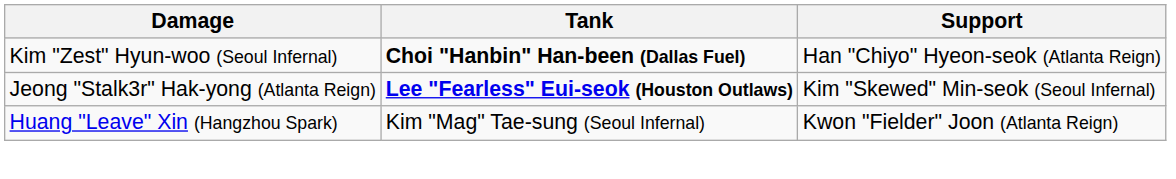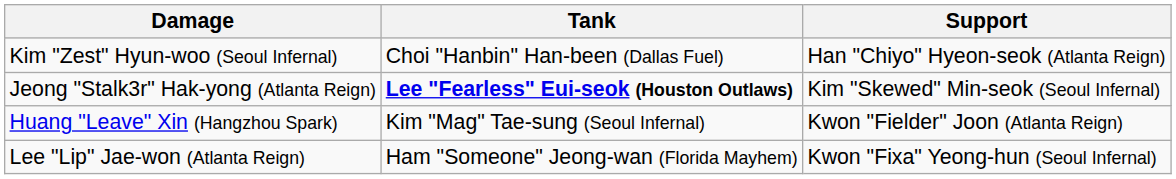Kim "Zest" Hyun-woo (Seoul Infernal) | Tank: bold -> normal
+ row: Lee "Lip" Jae-won (Atlanta Reign) | Ham "Someone" Jeong-wan (Florida Mayhem) | Kwon "Fixa" Yeong-hun (Seoul Infernal)
